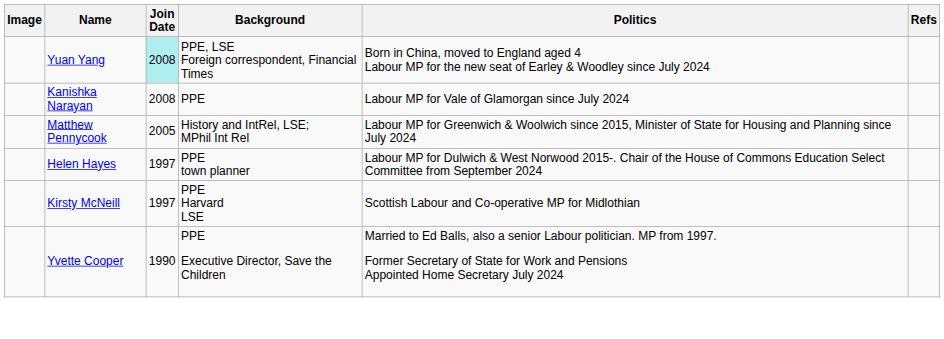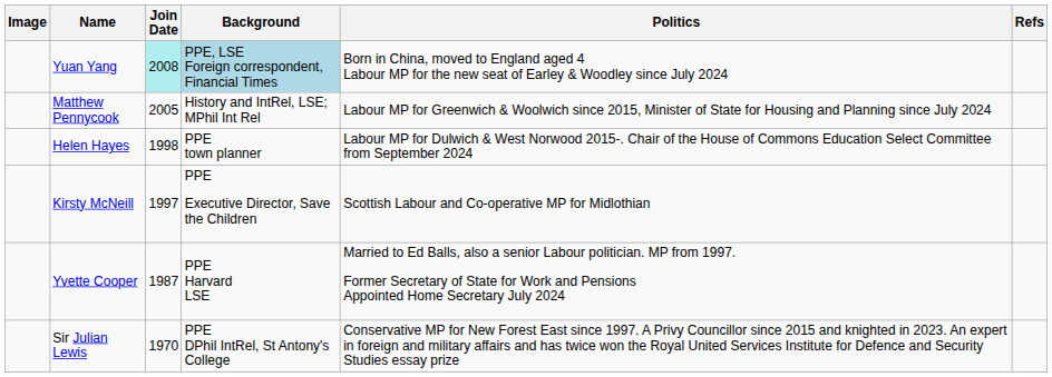Yuan Yang | Background: no background -> lightblue background
- row: Kanishka Narayan | 2008 | PPE | Labour MP for Vale of Glamorgan since July 2024
Helen Hayes | Join Date: 1997 -> 1998
Kirsty McNeill | Background: PPE Harvard LSE -> PPE Executive Director, Save the Children
Yvette Cooper | Join Date: 1990 -> 1987
Yvette Cooper | Background: PPE Executive Director, Save the Children -> PPE Harvard LSE
+ row: Sir Julian Lewis | 1970 | PPE DPhil IntRel, St Antony's College | Conservative MP for New Forest East since 1997. A Privy Councillor since 2015 and knighted in 2023. An expert in foreign and military affairs and has twice won the Royal United Services Institute for Defence and Security Studies essay prize
